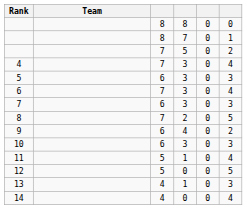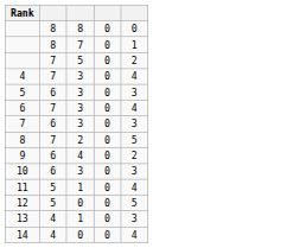- column: Team
